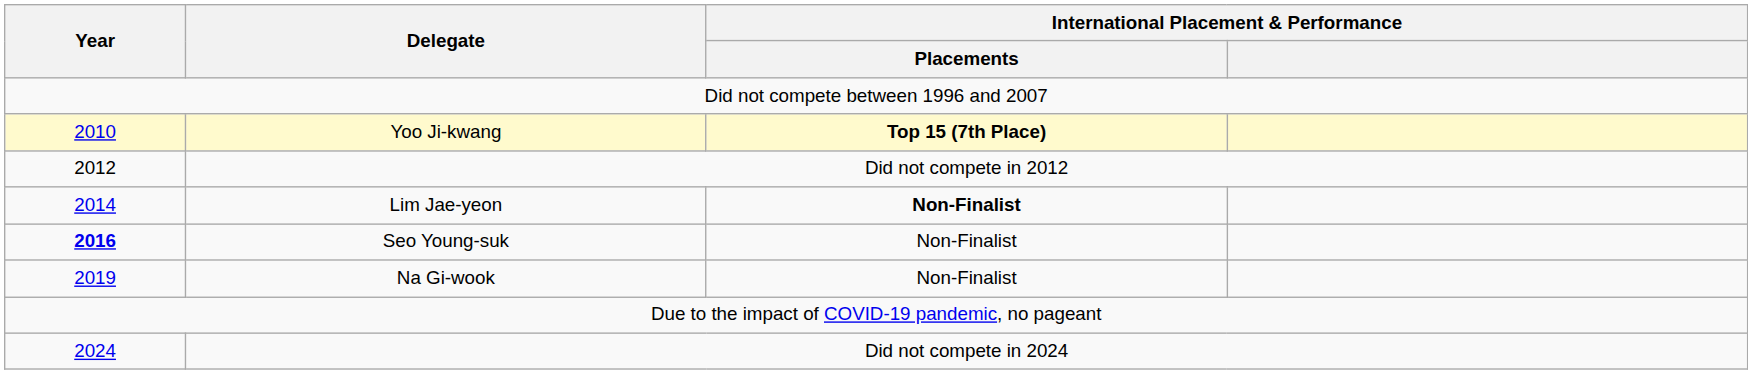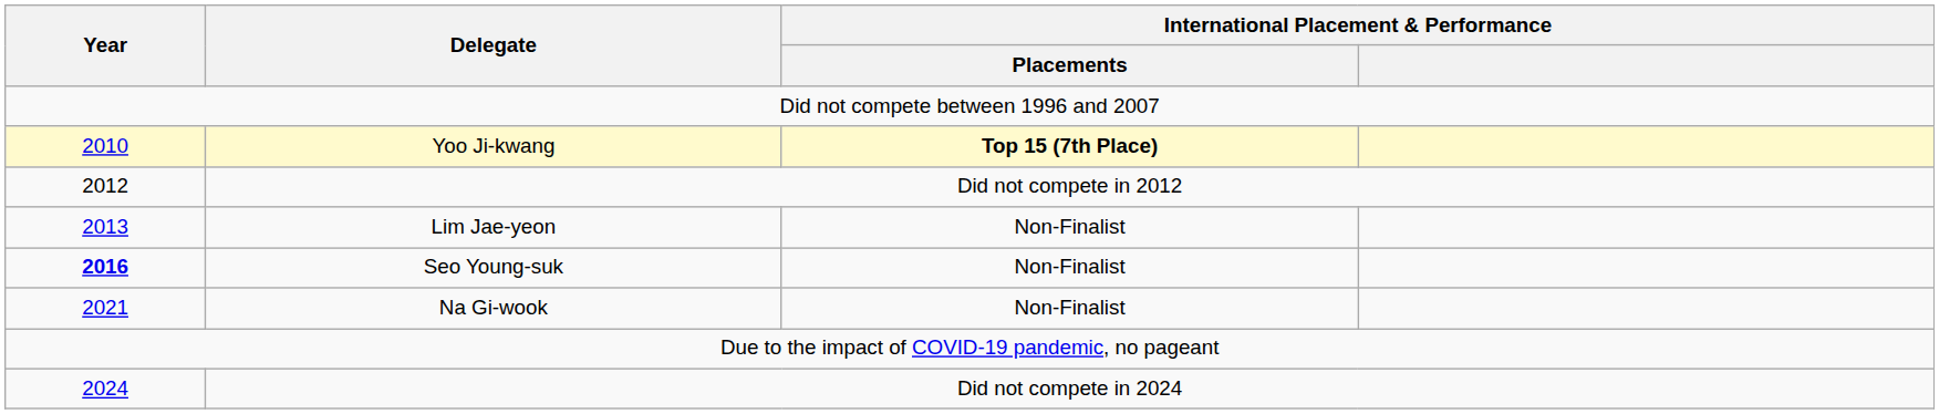Lim Jae-yeon | Year: 2014 -> 2013
Lim Jae-yeon | International Placement & Performance / Placements: bold -> normal
Na Gi-wook | Year: 2019 -> 2021
